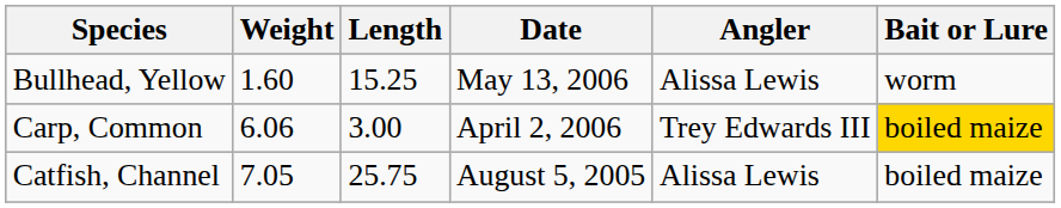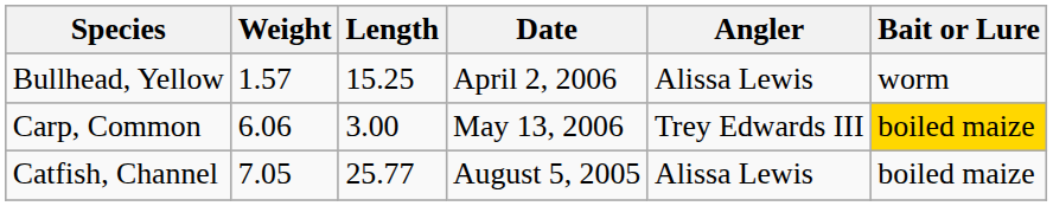Bullhead, Yellow | Weight: 1.60 -> 1.57
Bullhead, Yellow | Date: May 13, 2006 -> April 2, 2006
Carp, Common | Date: April 2, 2006 -> May 13, 2006
Catfish, Channel | Length: 25.75 -> 25.77
